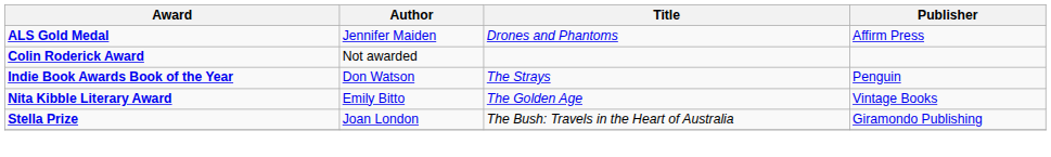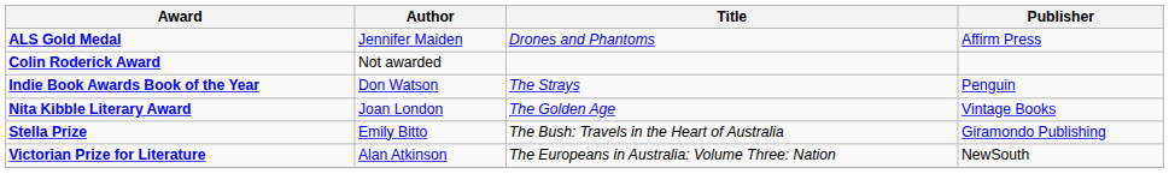Nita Kibble Literary Award | Author: Emily Bitto -> Joan London
Stella Prize | Author: Joan London -> Emily Bitto
+ row: Victorian Prize for Literature | Alan Atkinson | The Europeans in Australia: Volume Three: Nation | NewSouth
